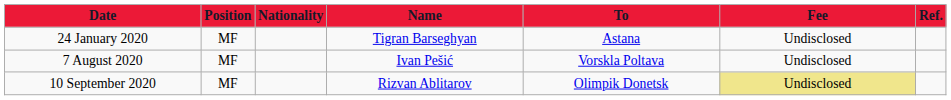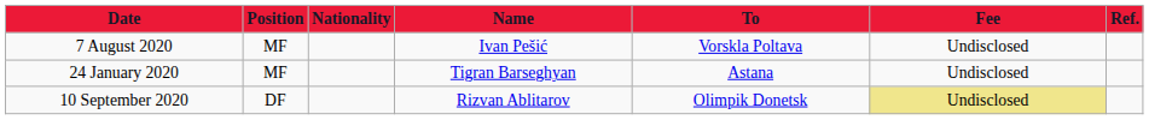rows swapped: 24 January 2020 <-> 7 August 2020
10 September 2020 | Position: MF -> DF
